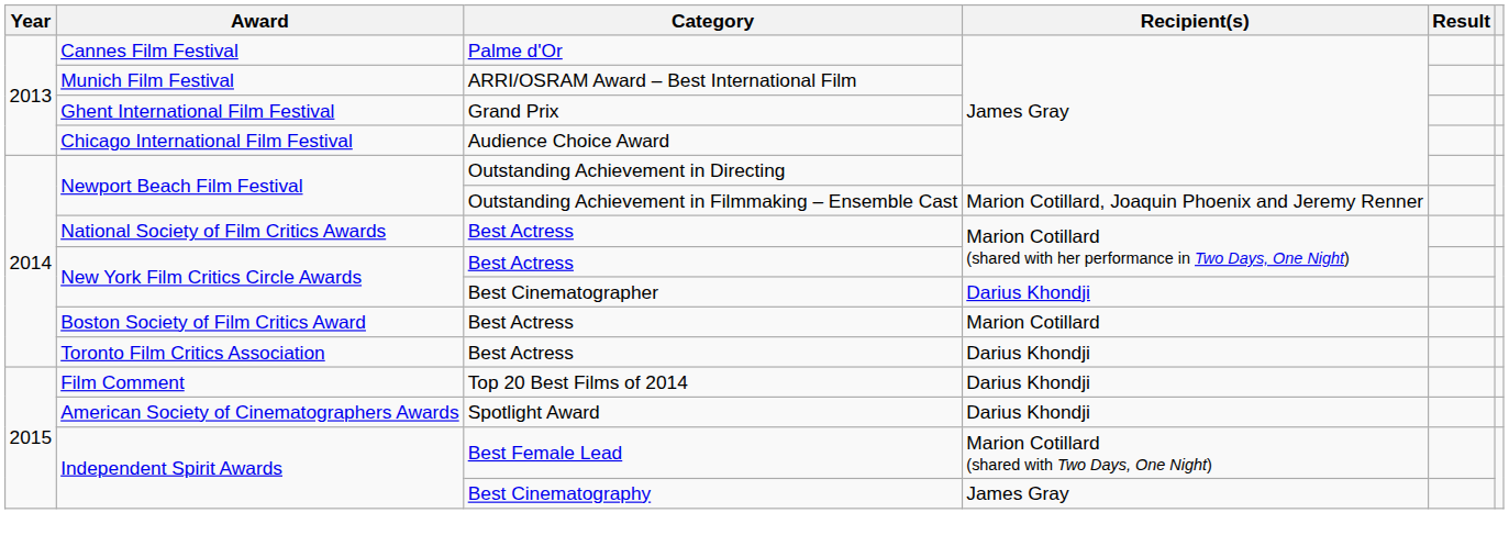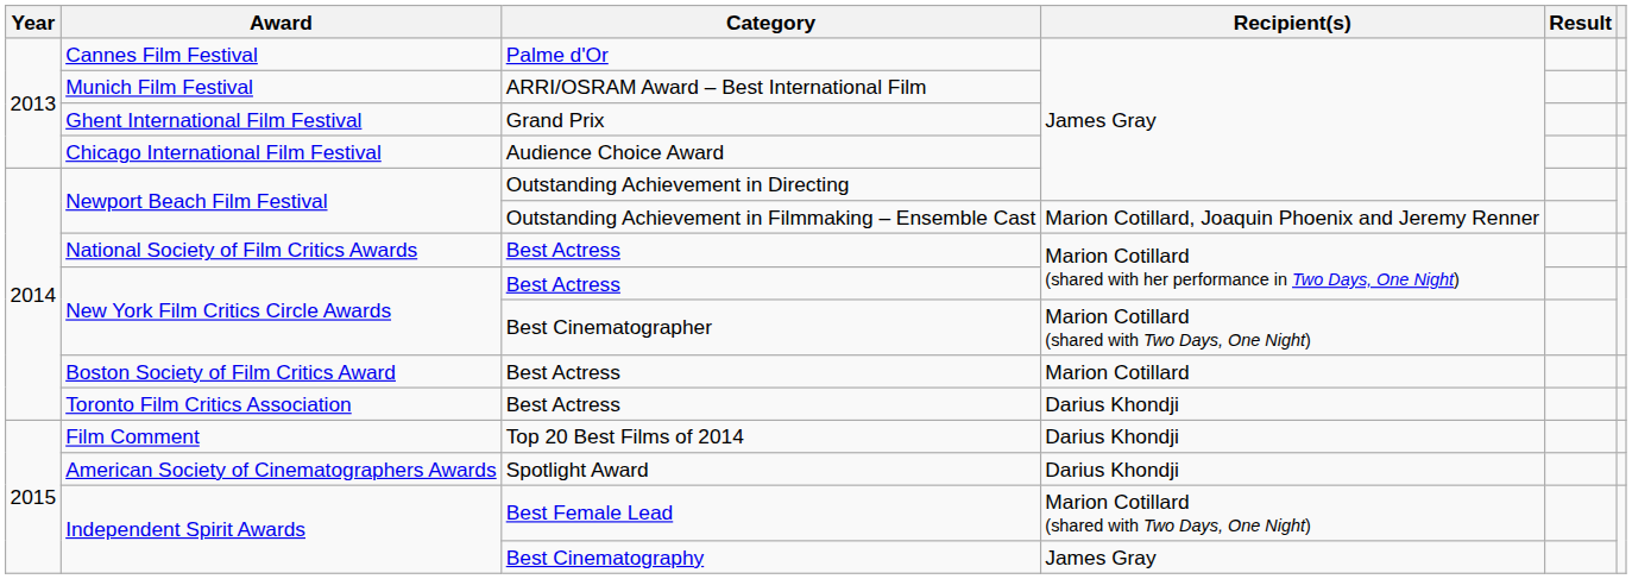New York Film Critics Circle Awards / Best Cinematographer | Recipient(s): Darius Khondji -> Marion Cotillard (shared with Two Days, One Night)
